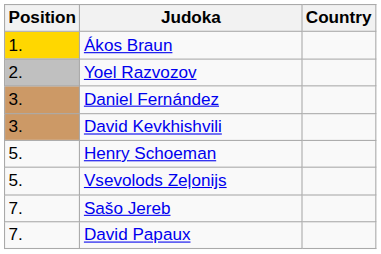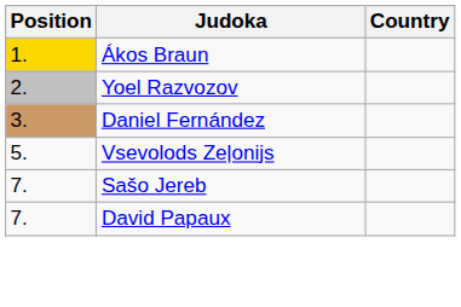- row: 3. | David Kevkhishvili
- row: 5. | Henry Schoeman
